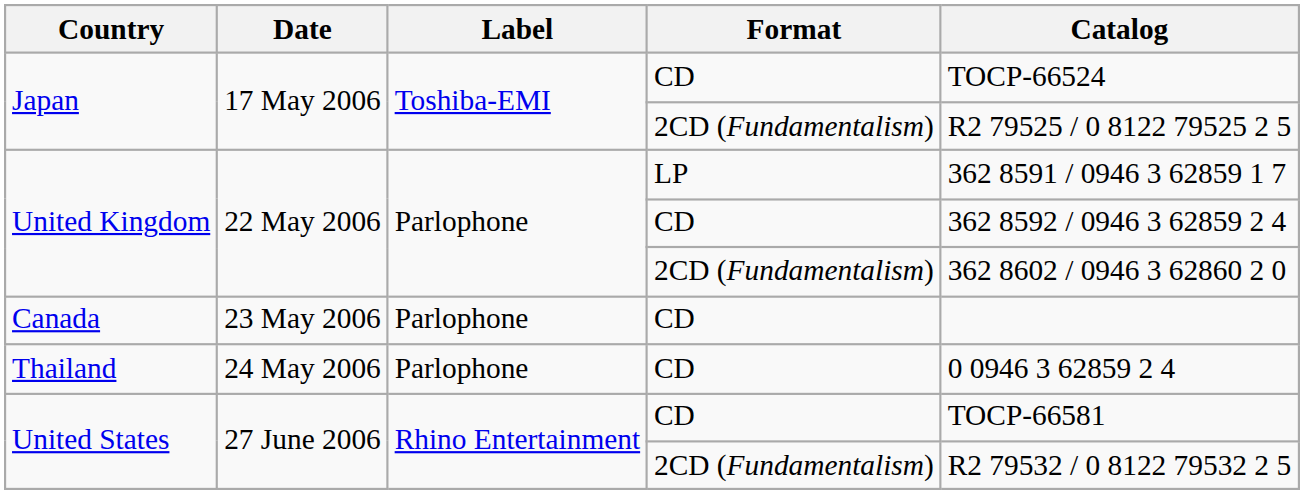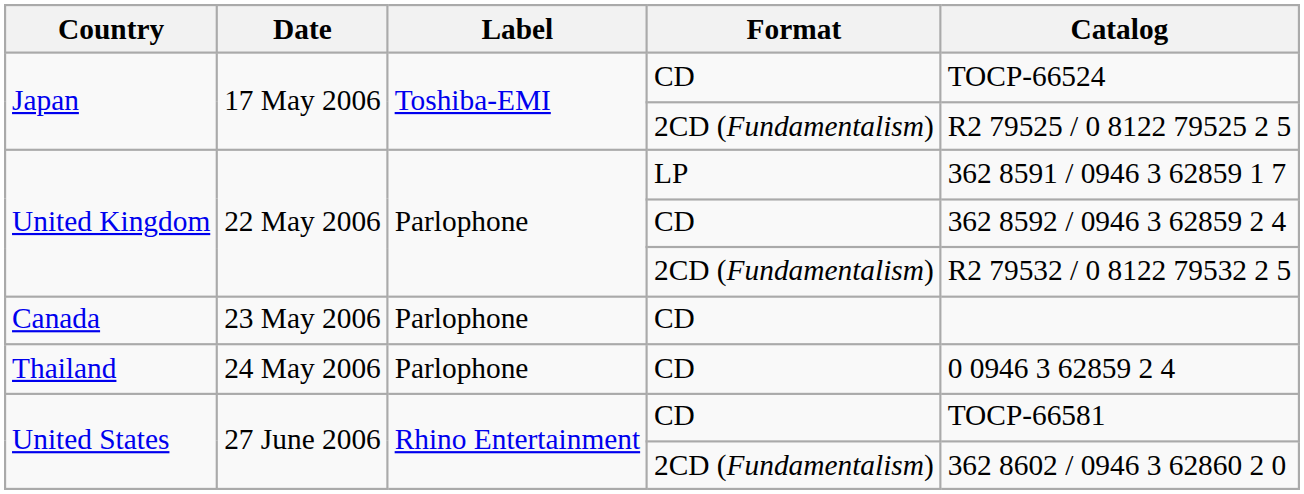United Kingdom / 2CD (Fundamentalism) | Catalog: 362 8602 / 0946 3 62860 2 0 -> R2 79532 / 0 8122 79532 2 5
United States / 2CD (Fundamentalism) | Catalog: R2 79532 / 0 8122 79532 2 5 -> 362 8602 / 0946 3 62860 2 0
